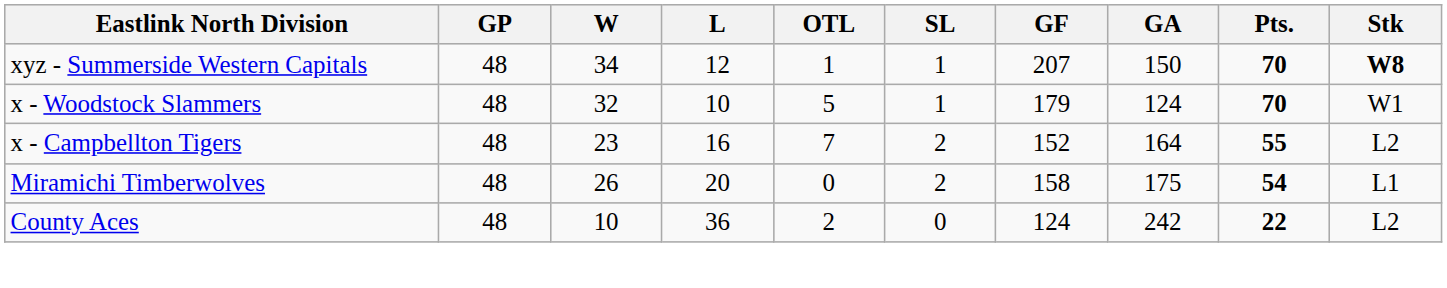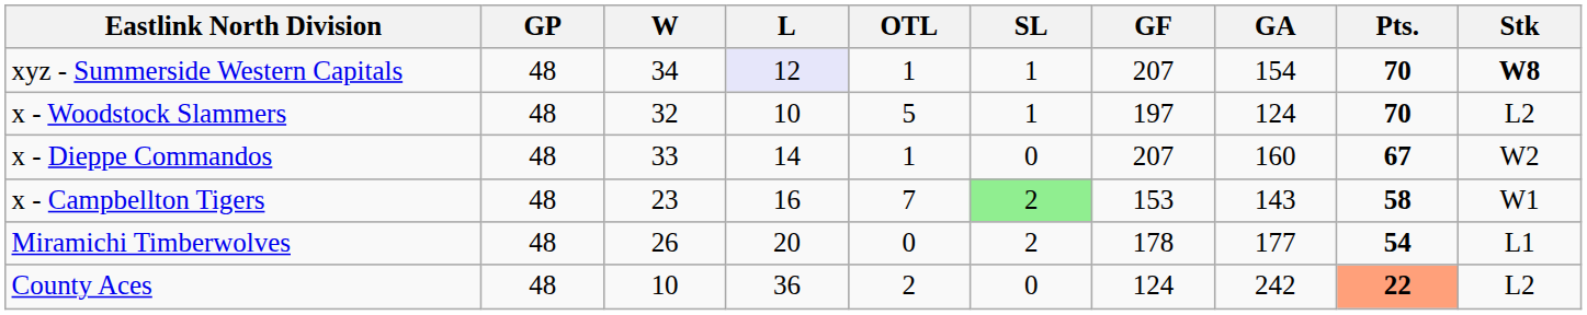xyz - Summerside Western Capitals | L: no background -> lavender background
xyz - Summerside Western Capitals | GA: 150 -> 154
x - Woodstock Slammers | GF: 179 -> 197
x - Woodstock Slammers | Stk: W1 -> L2
+ row: x - Dieppe Commandos | 48 | 33 | 14 | 1 | 0 | 207 | 160 | 67 | W2
x - Campbellton Tigers | SL: no background -> lightgreen background
x - Campbellton Tigers | GF: 152 -> 153
x - Campbellton Tigers | GA: 164 -> 143
x - Campbellton Tigers | Pts.: 55 -> 58
x - Campbellton Tigers | Stk: L2 -> W1
Miramichi Timberwolves | GF: 158 -> 178
Miramichi Timberwolves | GA: 175 -> 177
County Aces | Pts.: no background -> lightsalmon background
